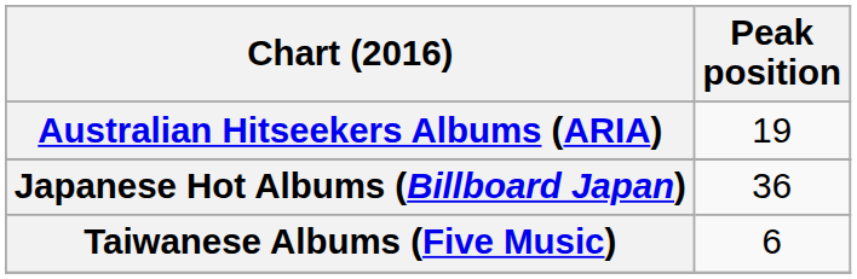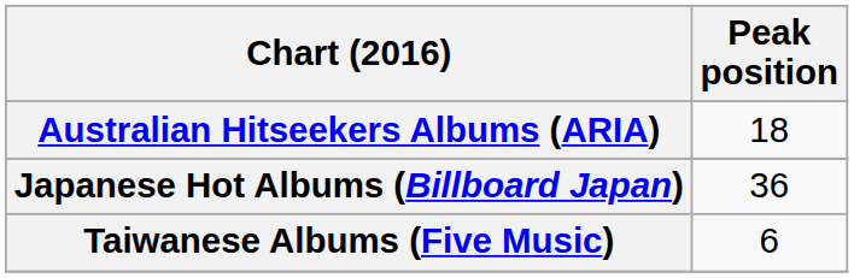Australian Hitseekers Albums (ARIA) | Peak position: 19 -> 18
